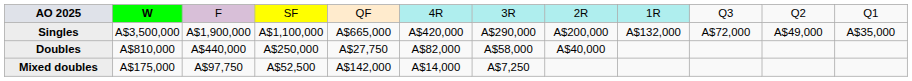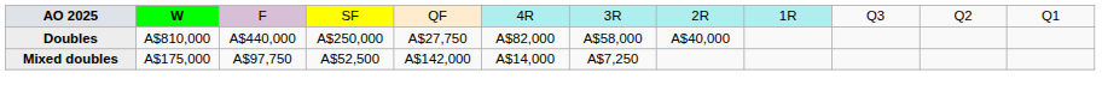- row: Singles | A$3,500,000 | A$1,900,000 | A$1,100,000 | A$665,000 | A$420,000 | A$290,000 | A$200,000 | A$132,000 | A$72,000 | A$49,000 | A$35,000
